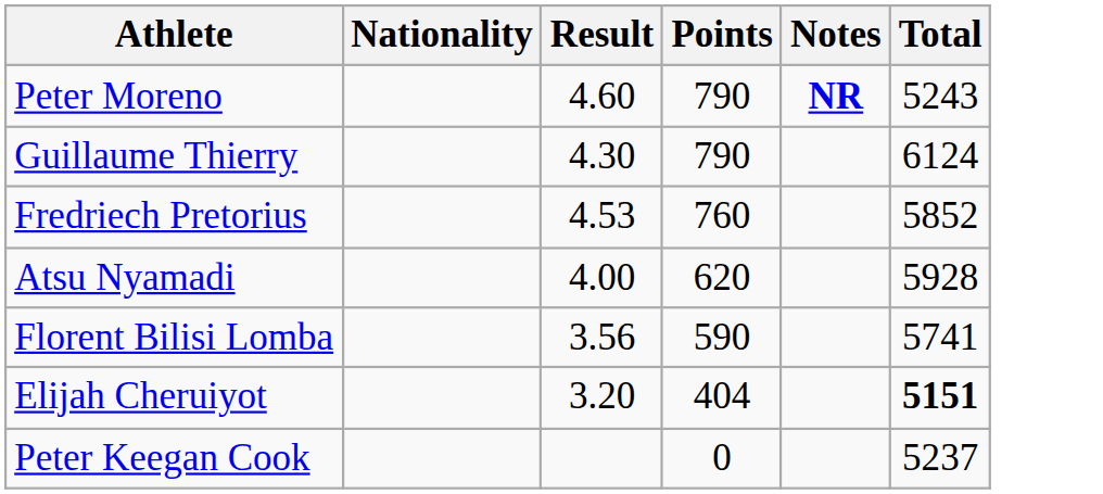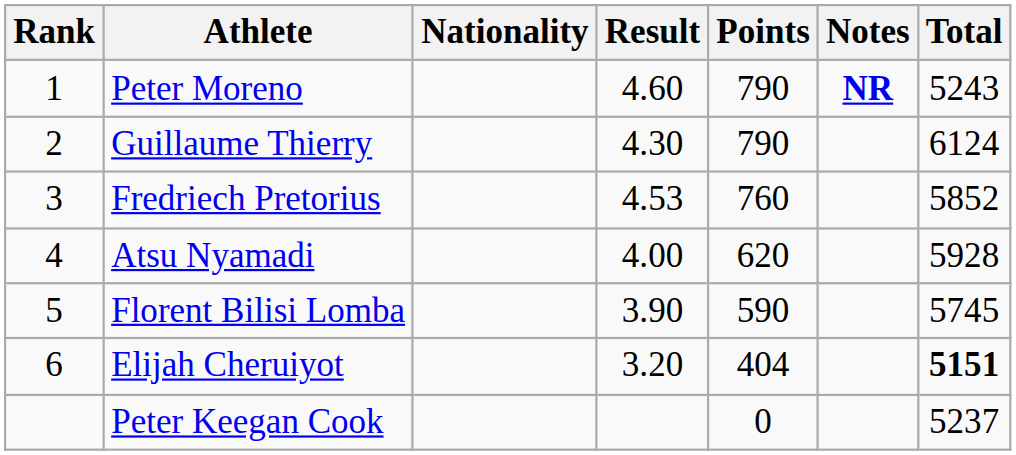+ column: Rank | 1 | 2 | 3 | 4 | 5 | 6
Florent Bilisi Lomba | Result: 3.56 -> 3.90
Florent Bilisi Lomba | Total: 5741 -> 5745
